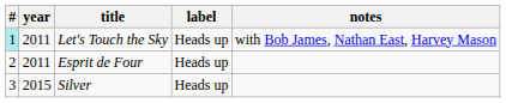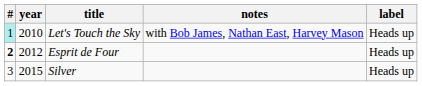columns swapped: label <-> notes
Let's Touch the Sky | year: 2011 -> 2010
Esprit de Four | #: normal -> bold
Esprit de Four | year: 2011 -> 2012
